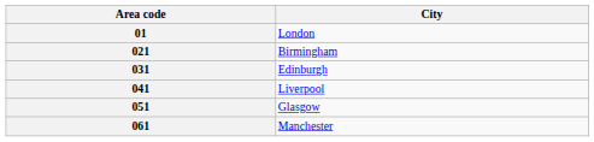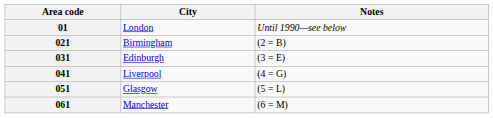+ column: Notes | Until 1990—see below | (2 = B) | (3 = E) | (4 = G) | (5 = L) | (6 = M)
